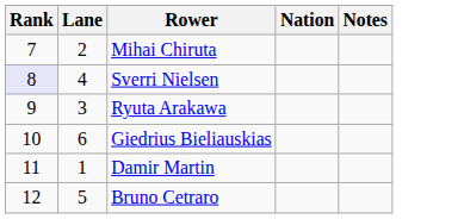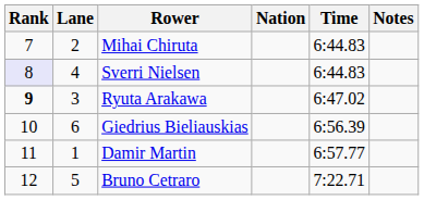+ column: Time | 6:44.83 | 6:44.83 | 6:47.02 | 6:56.39 | 6:57.77 | 7:22.71
Ryuta Arakawa | Rank: normal -> bold
